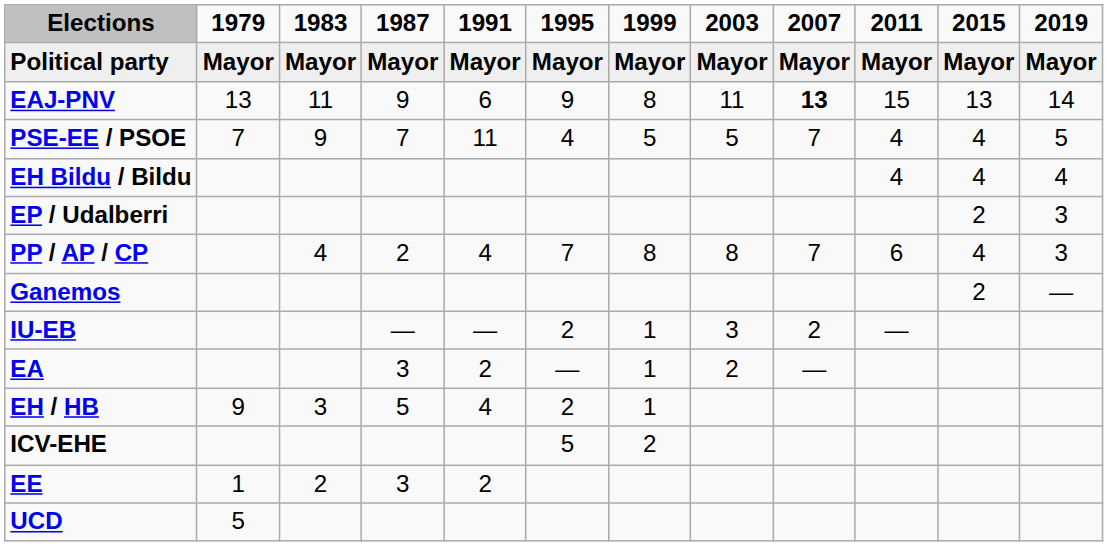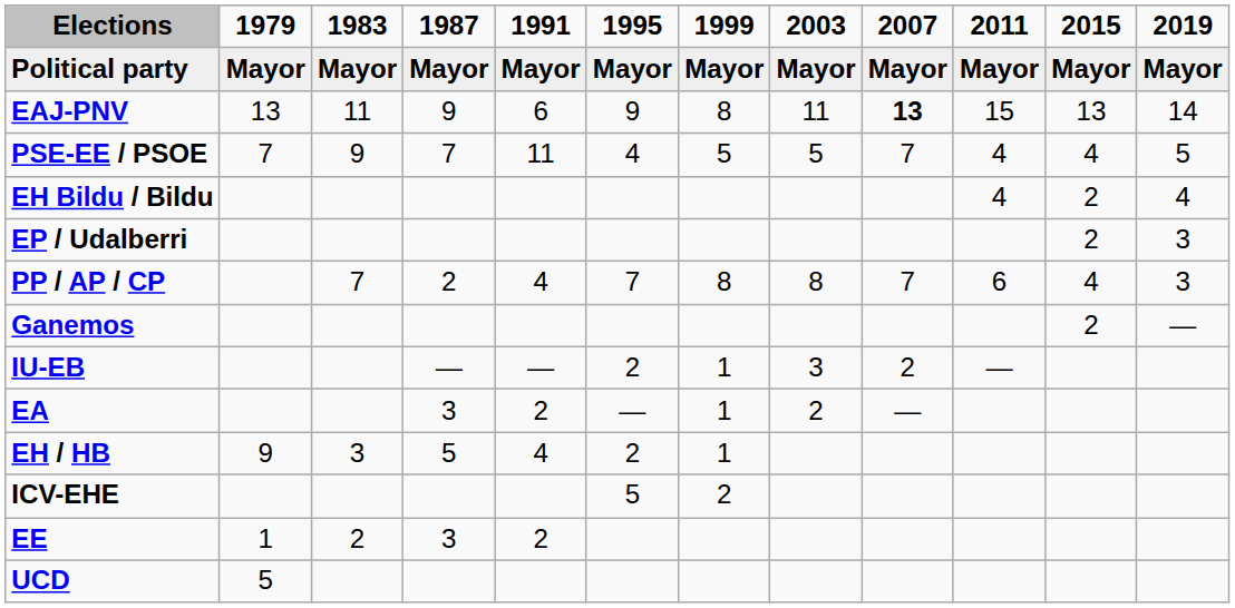EH Bildu / Bildu | 2015: 4 -> 2
PP / AP / CP | 1983: 4 -> 7
